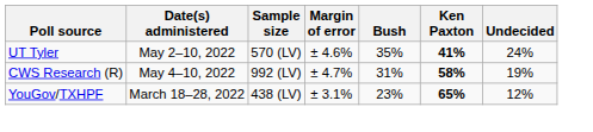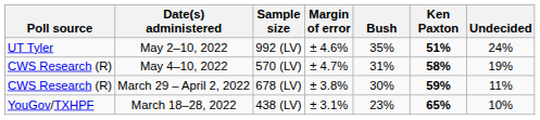May 2–10, 2022 | Sample size: 570 (LV) -> 992 (LV)
May 2–10, 2022 | Ken Paxton: 41% -> 51%
May 4–10, 2022 | Sample size: 992 (LV) -> 570 (LV)
+ row: CWS Research (R) | March 29 – April 2, 2022 | 678 (LV) | ± 3.8% | 30% | 59% | 11%
March 18–28, 2022 | Undecided: 12% -> 10%
